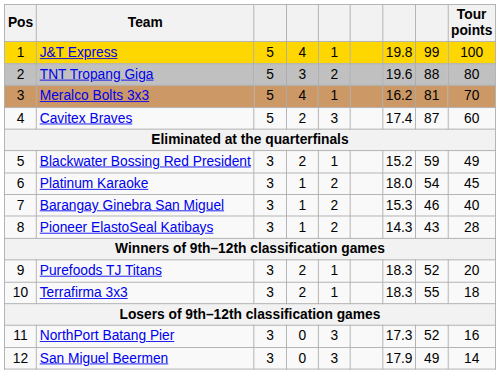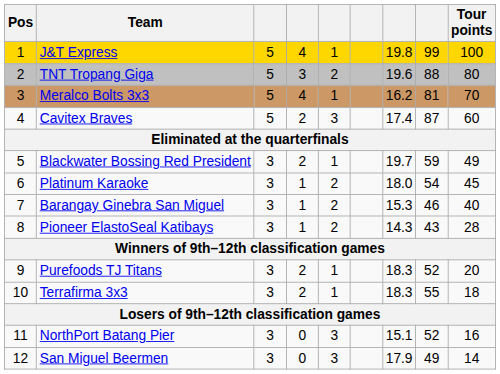Blackwater Bossing Red President | column 7: 15.2 -> 19.7
NorthPort Batang Pier | column 7: 17.3 -> 15.1
